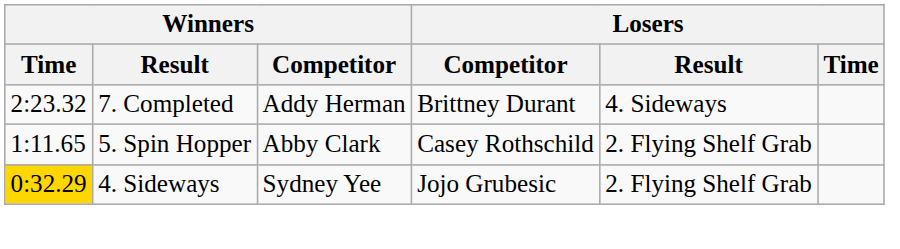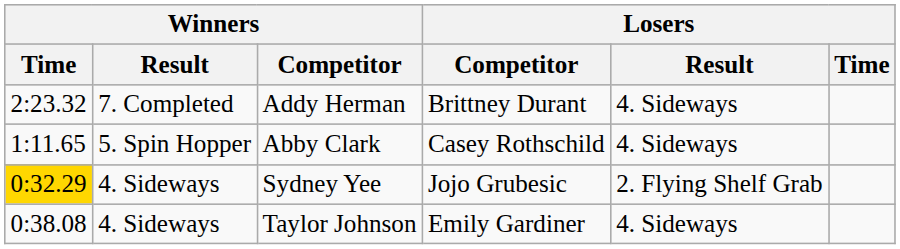Abby Clark | Losers / Result: 2. Flying Shelf Grab -> 4. Sideways
+ row: 0:38.08 | 4. Sideways | Taylor Johnson | Emily Gardiner | 4. Sideways
